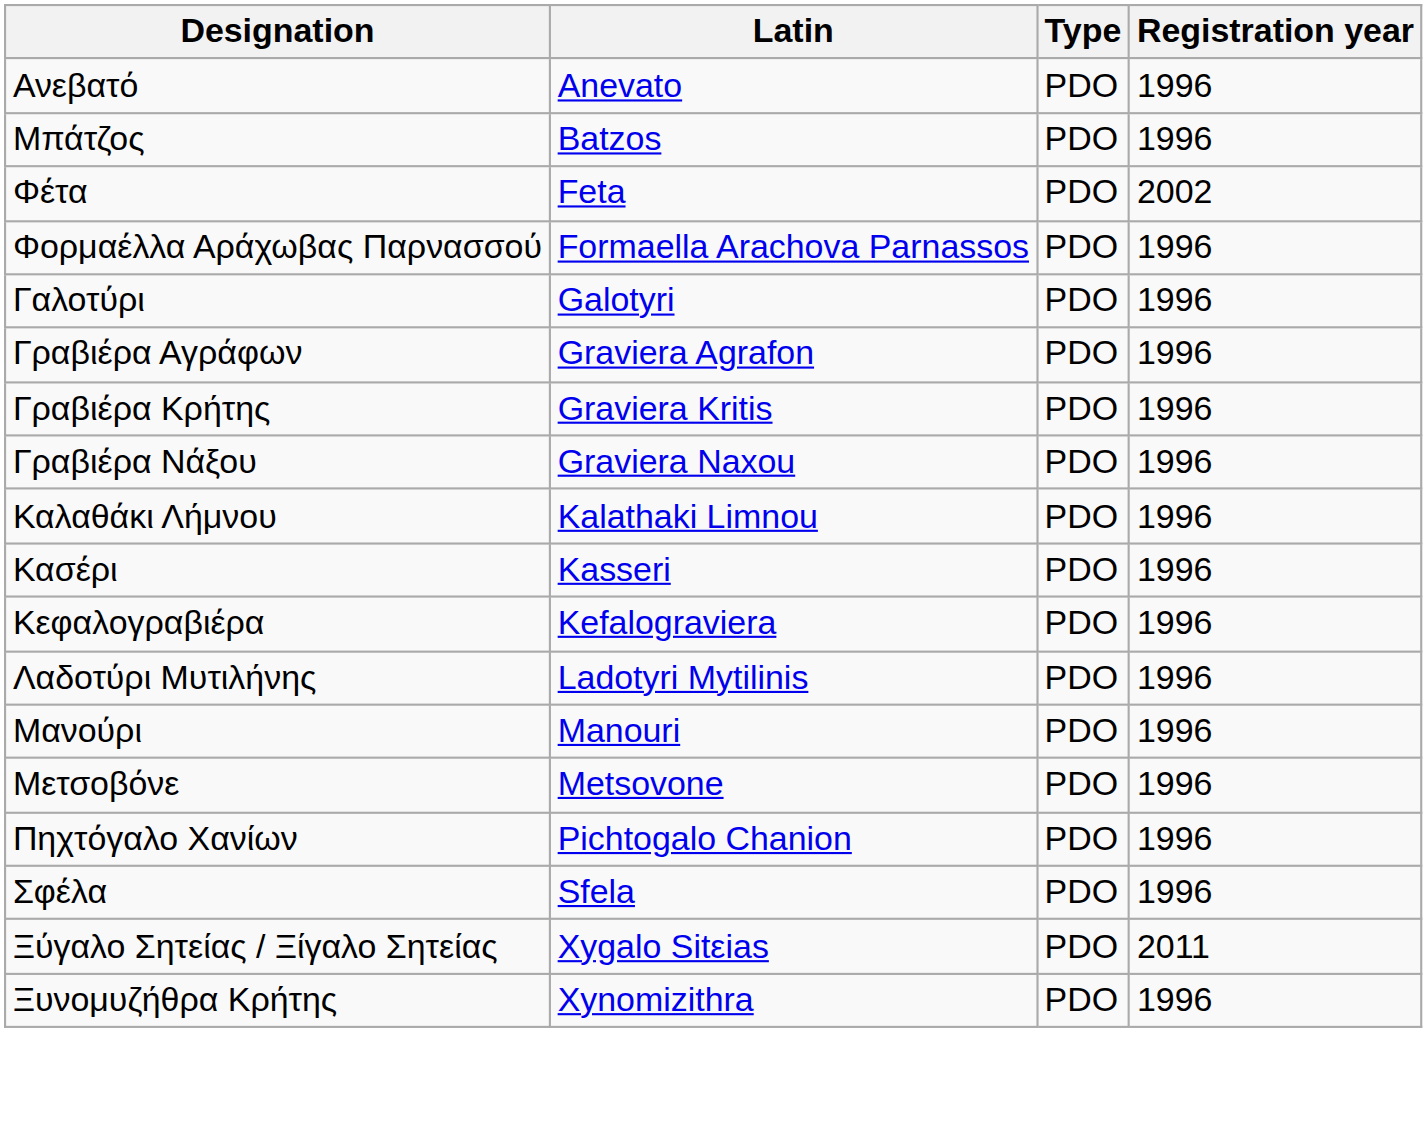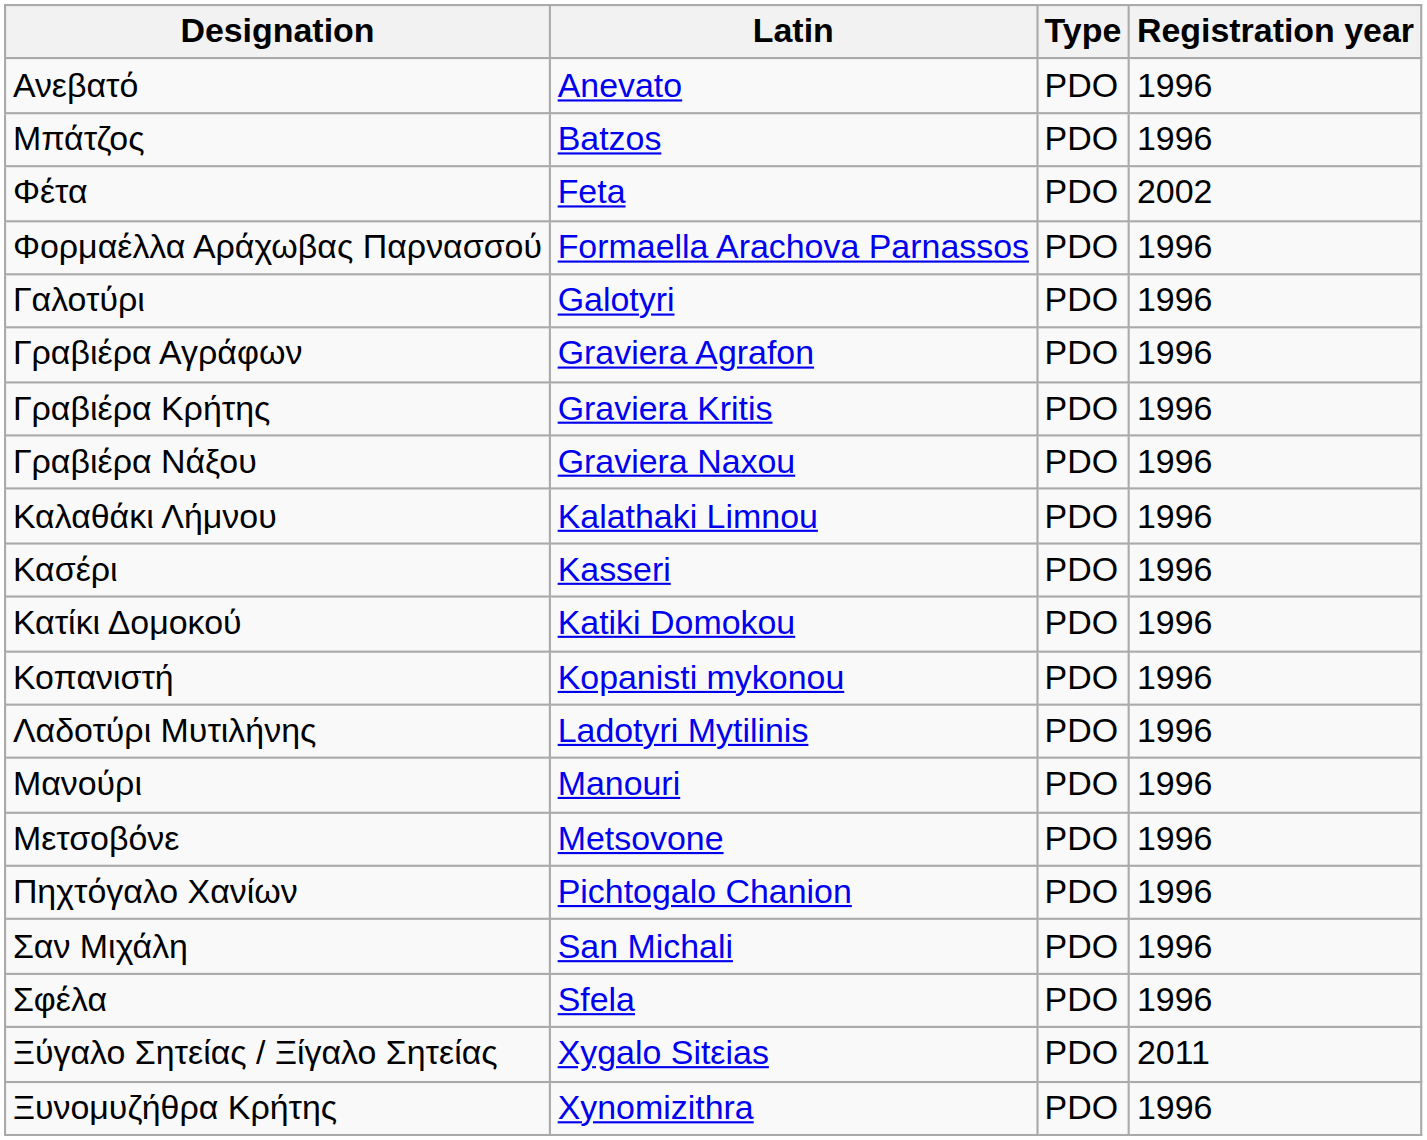+ row: Κατίκι Δομοκού | Katiki Domokou | PDO | 1996
- row: Κεφαλογραβιέρα | Kefalograviera | PDO | 1996
+ row: Κοπανιστή | Kopanisti mykonou | PDO | 1996
+ row: Σαν Μιχάλη | San Michali | PDO | 1996
